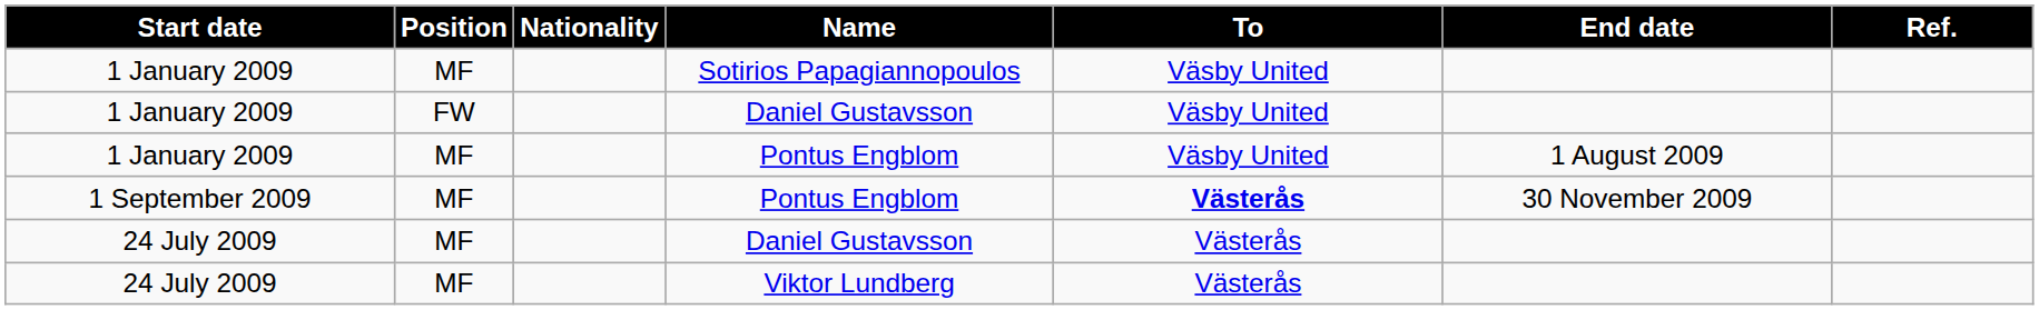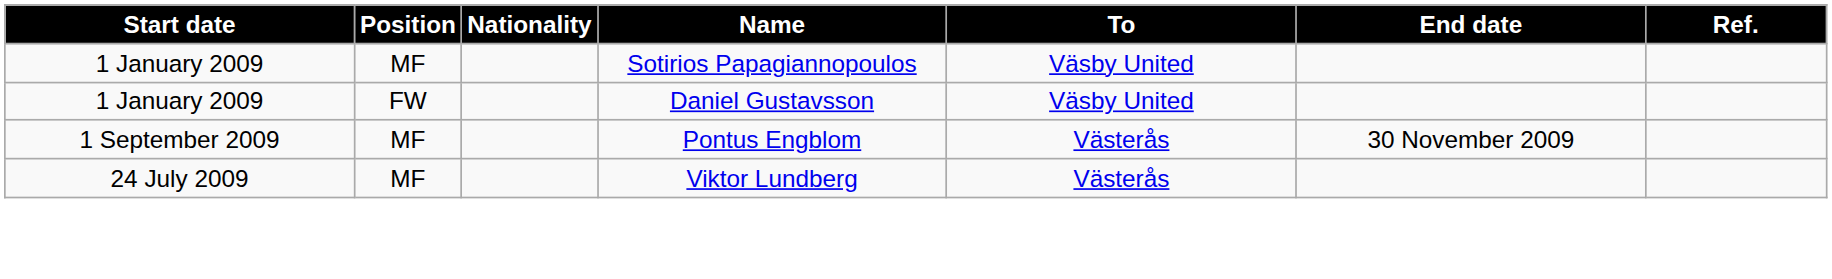- row: 1 January 2009 | MF | Pontus Engblom | Väsby United | 1 August 2009
1 September 2009 / Pontus Engblom | To: bold -> normal
- row: 24 July 2009 | MF | Daniel Gustavsson | Västerås
